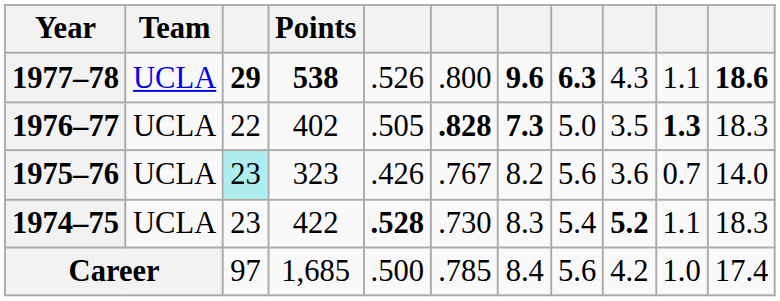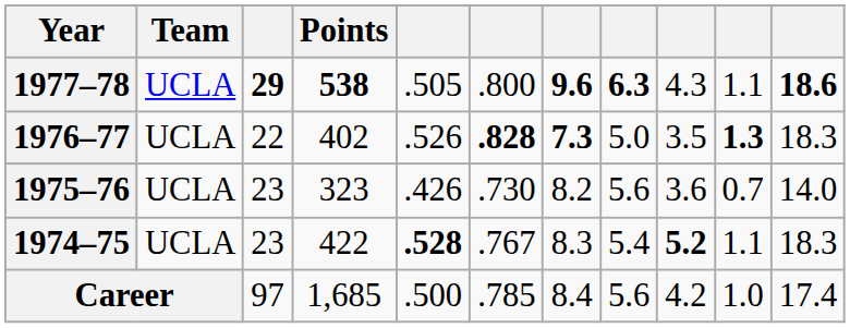1977–78 | column 5: .526 -> .505
1976–77 | column 5: .505 -> .526
1975–76 | column 3: paleturquoise background -> no background
1975–76 | column 6: .767 -> .730
1974–75 | column 6: .730 -> .767
